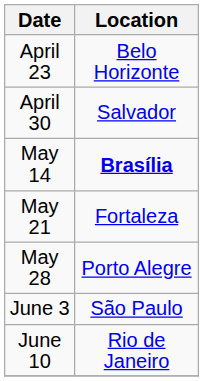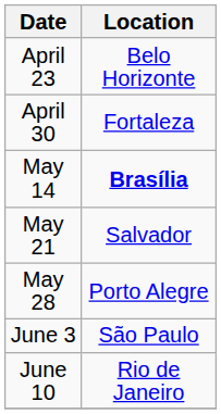April 30 | Location: Salvador -> Fortaleza
May 21 | Location: Fortaleza -> Salvador
